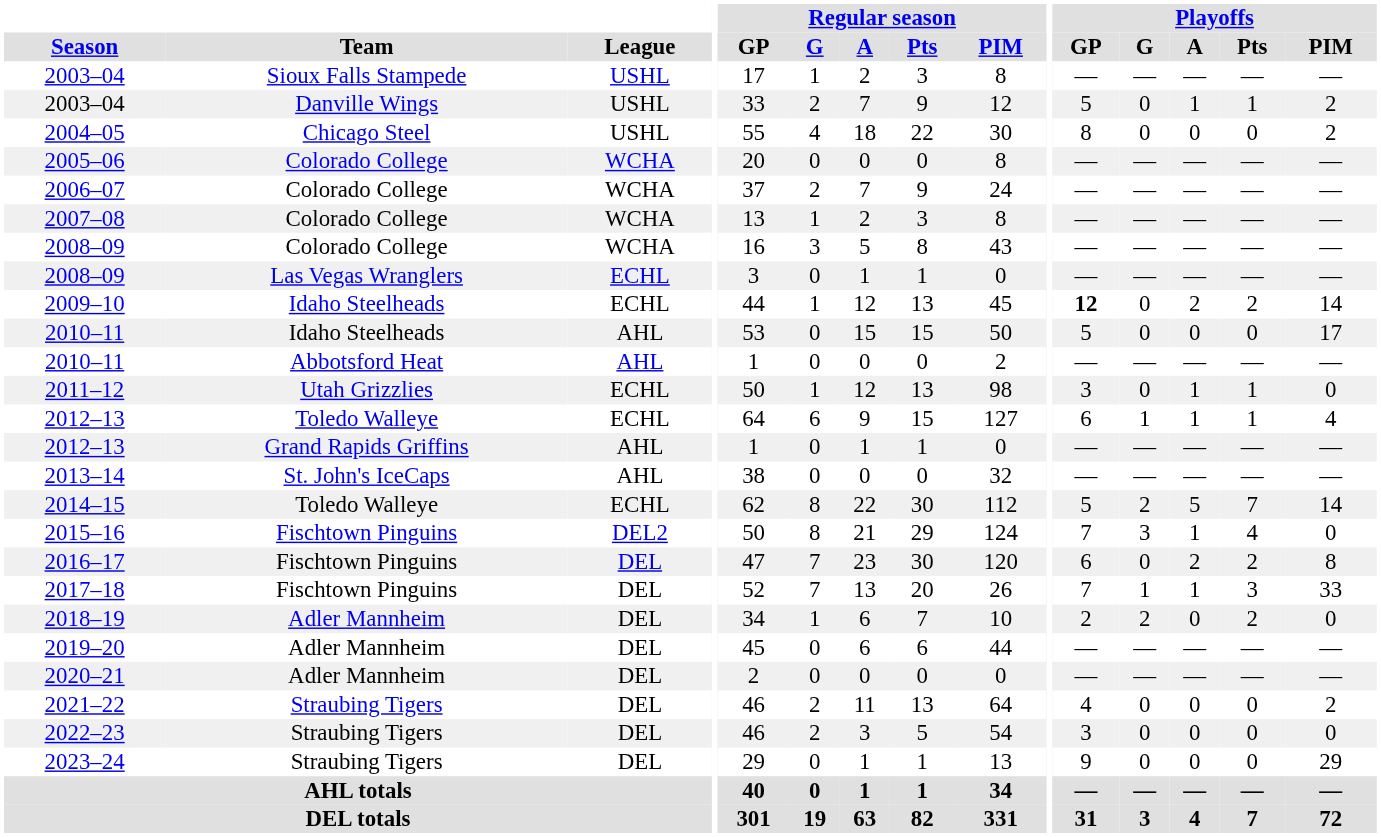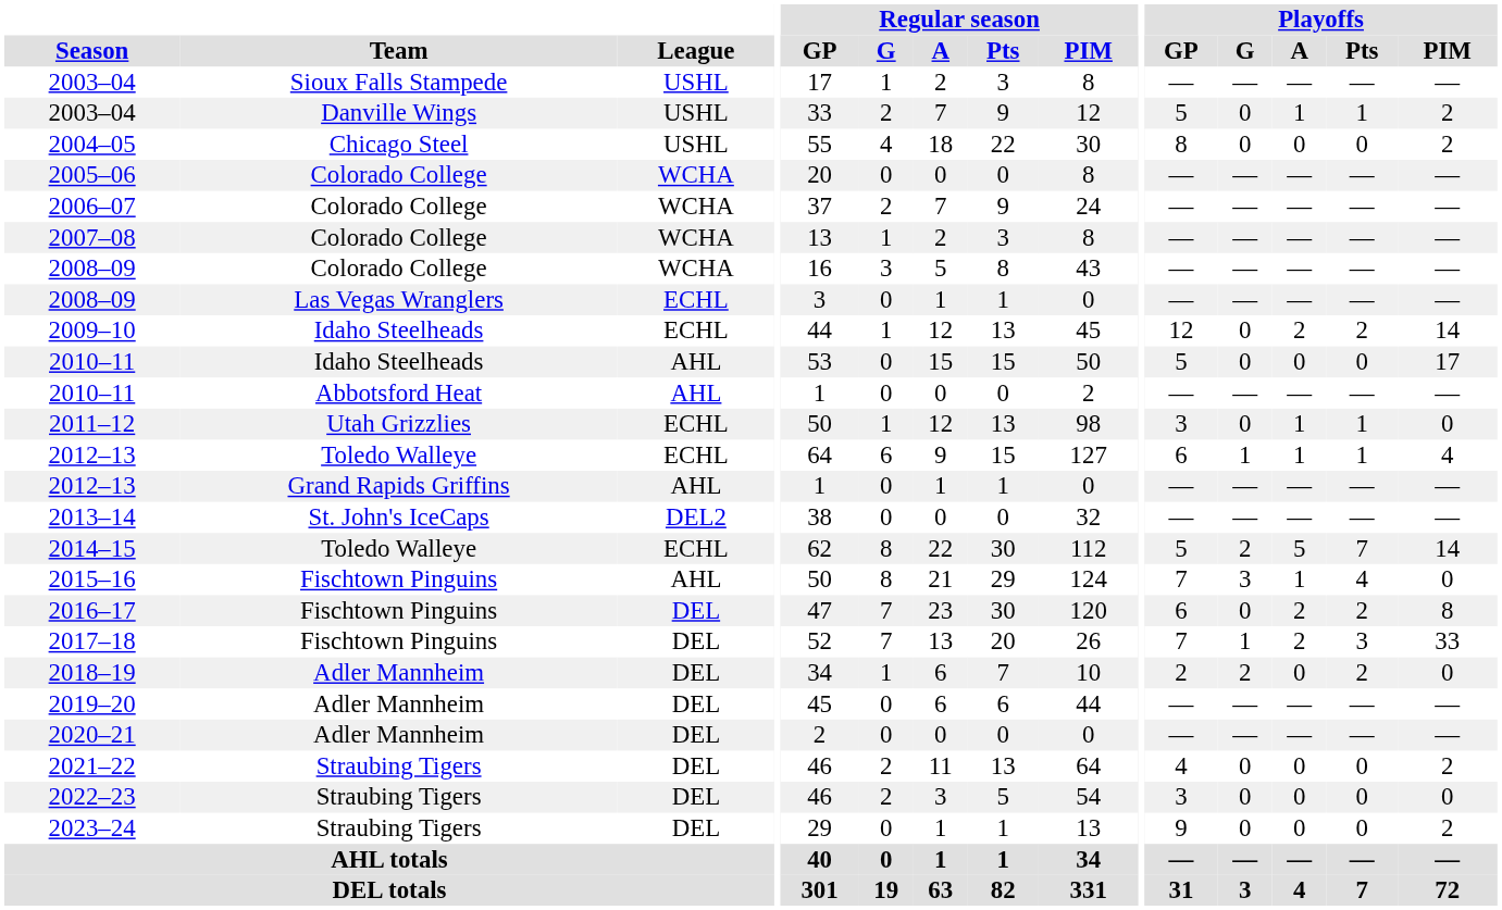2009–10 | Playoffs / GP: bold -> normal
2013–14 | League: AHL -> DEL2
2015–16 | League: DEL2 -> AHL
2017–18 | Playoffs / A: 1 -> 2
2023–24 | Playoffs / PIM: 29 -> 2
